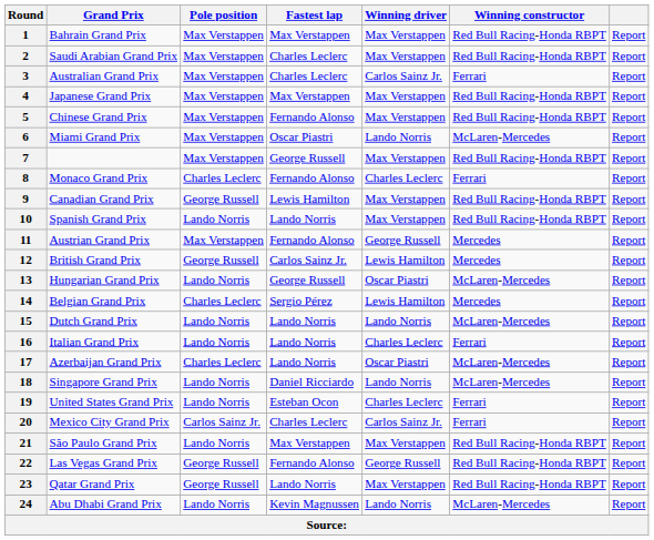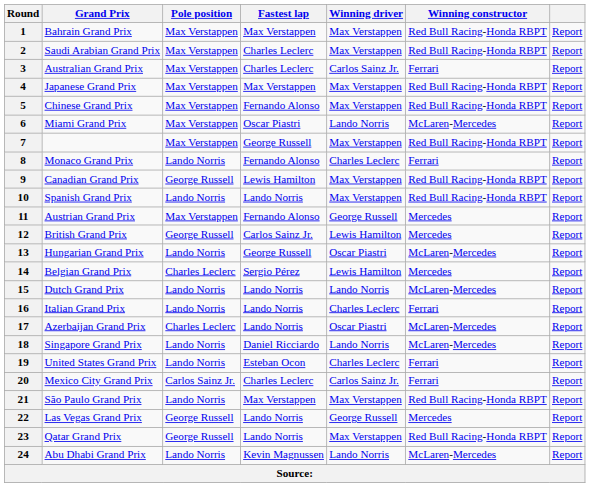8 | Pole position: Charles Leclerc -> Lando Norris
22 | Fastest lap: Fernando Alonso -> Lando Norris
22 | Winning constructor: Red Bull Racing-Honda RBPT -> Mercedes
